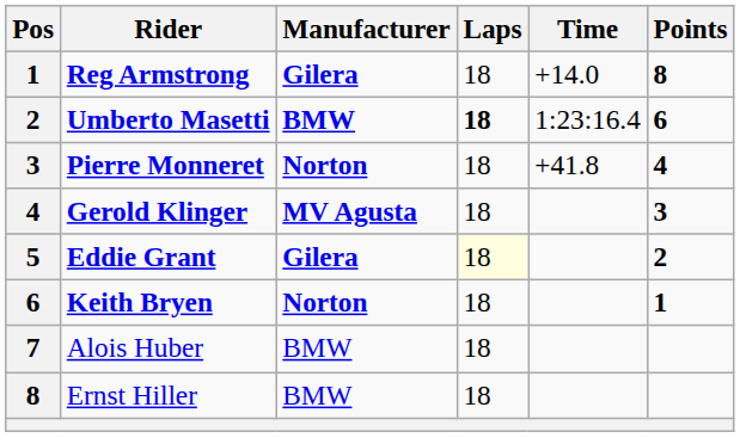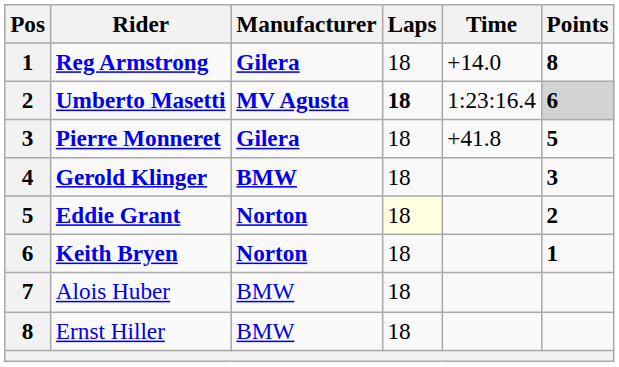Umberto Masetti | Manufacturer: BMW -> MV Agusta
Umberto Masetti | Points: no background -> lightgrey background
Pierre Monneret | Manufacturer: Norton -> Gilera
Pierre Monneret | Points: 4 -> 5
Gerold Klinger | Manufacturer: MV Agusta -> BMW
Eddie Grant | Manufacturer: Gilera -> Norton
